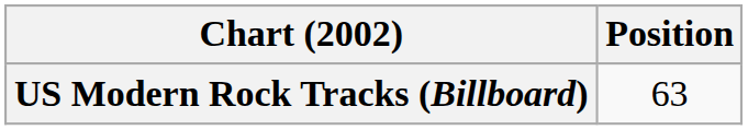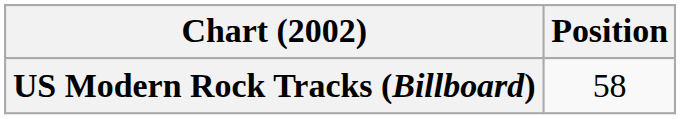US Modern Rock Tracks (Billboard) | Position: 63 -> 58
